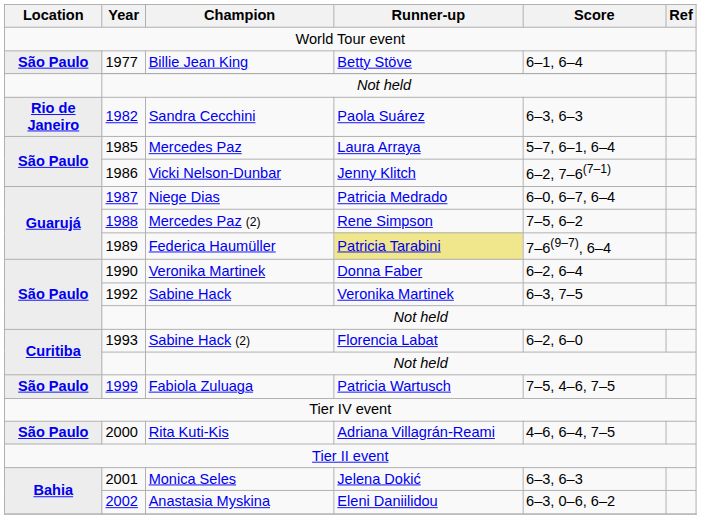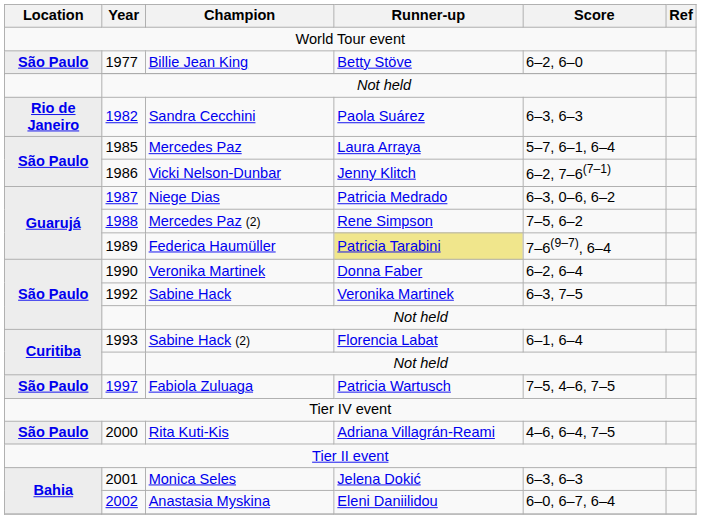Billie Jean King | Score: 6–1, 6–4 -> 6–2, 6–0
Niege Dias | Score: 6–0, 6–7, 6–4 -> 6–3, 0–6, 6–2
Sabine Hack (2) | Score: 6–2, 6–0 -> 6–1, 6–4
Fabiola Zuluaga | Year: 1999 -> 1997
Anastasia Myskina | Score: 6–3, 0–6, 6–2 -> 6–0, 6–7, 6–4
